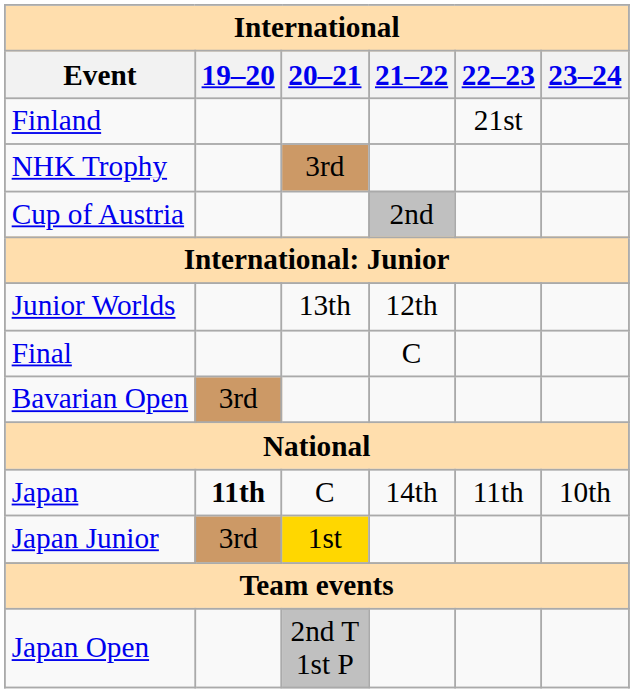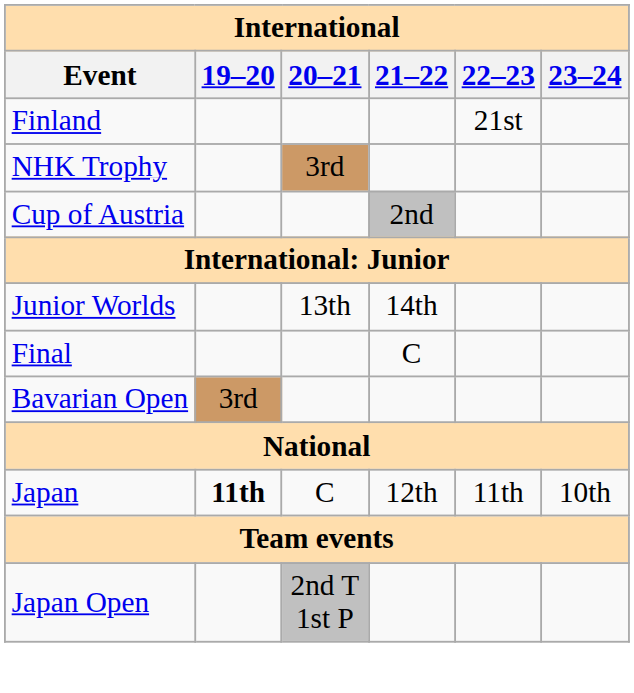Junior Worlds | 21–22: 12th -> 14th
Japan | 21–22: 14th -> 12th
- row: Japan Junior | 3rd | 1st
